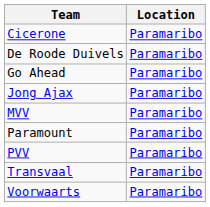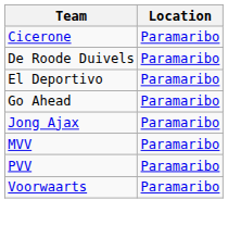+ row: El Deportivo | Paramaribo
- row: Paramount | Paramaribo
- row: Transvaal | Paramaribo
